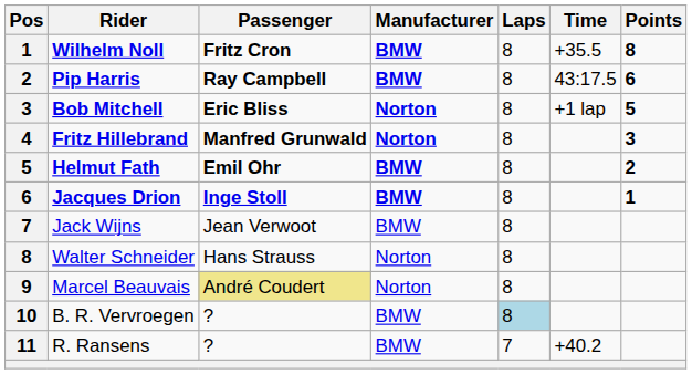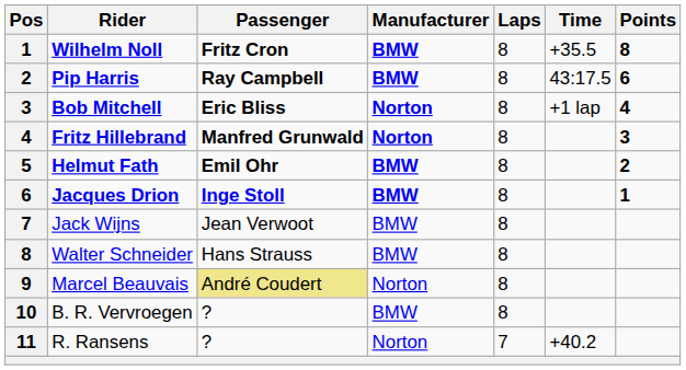Bob Mitchell | Points: 5 -> 4
Walter Schneider | Manufacturer: Norton -> BMW
B. R. Vervroegen | Laps: lightblue background -> no background
R. Ransens | Manufacturer: BMW -> Norton
